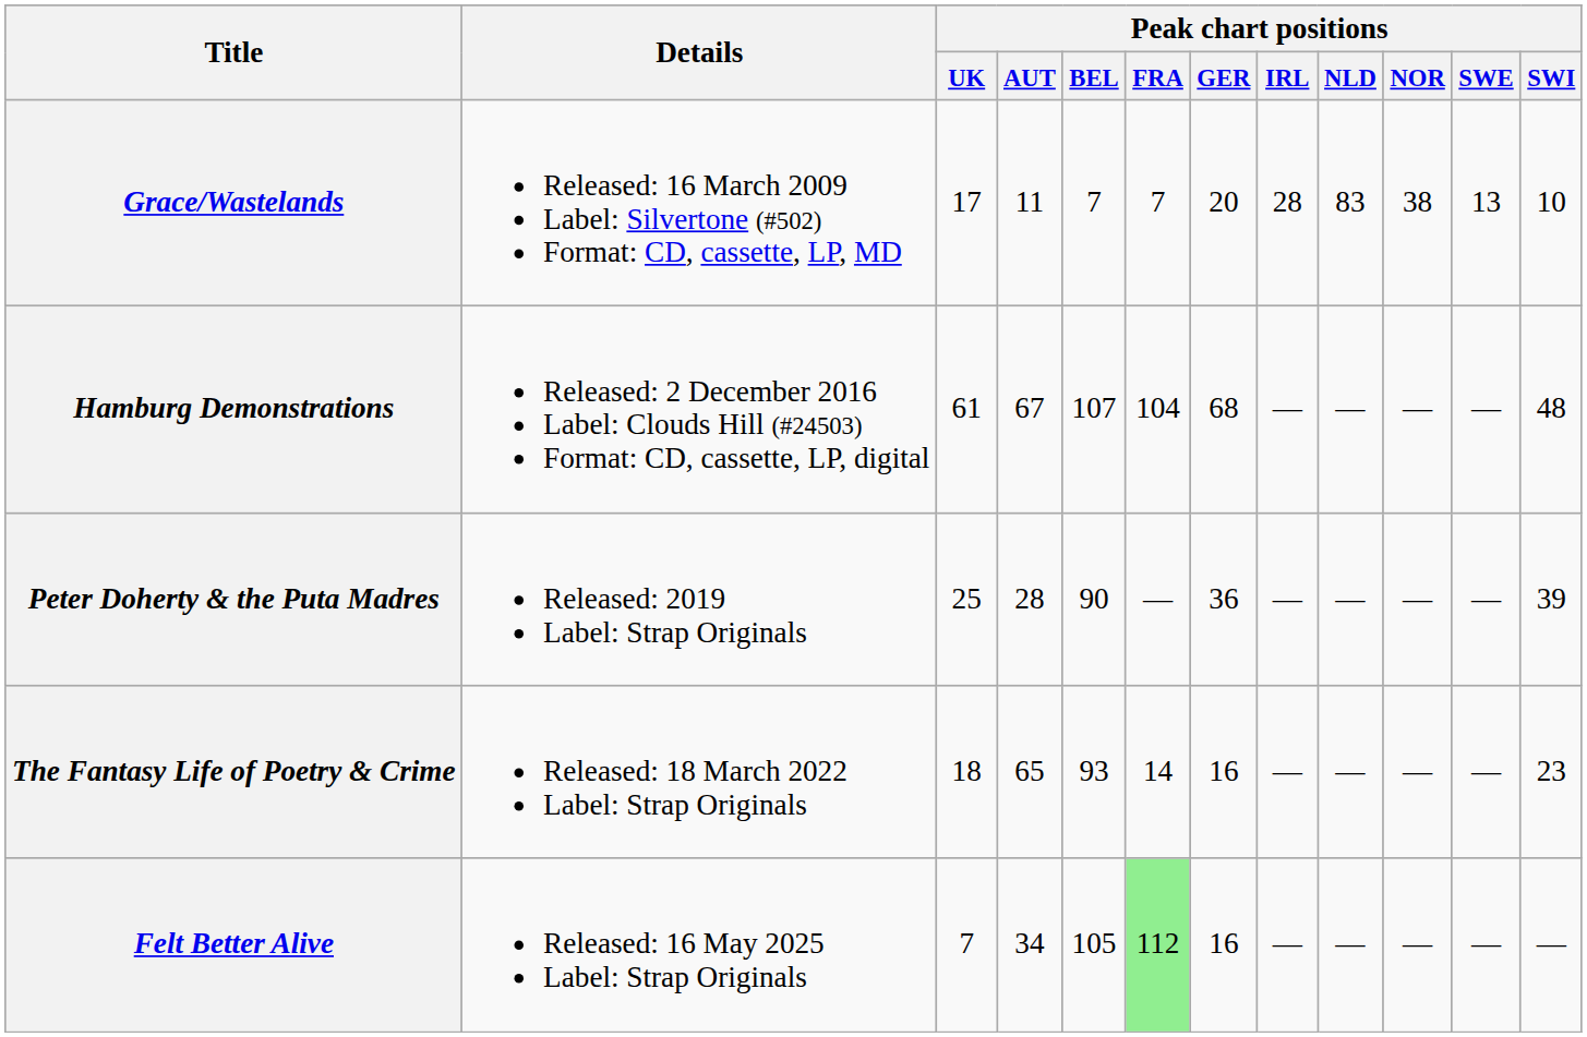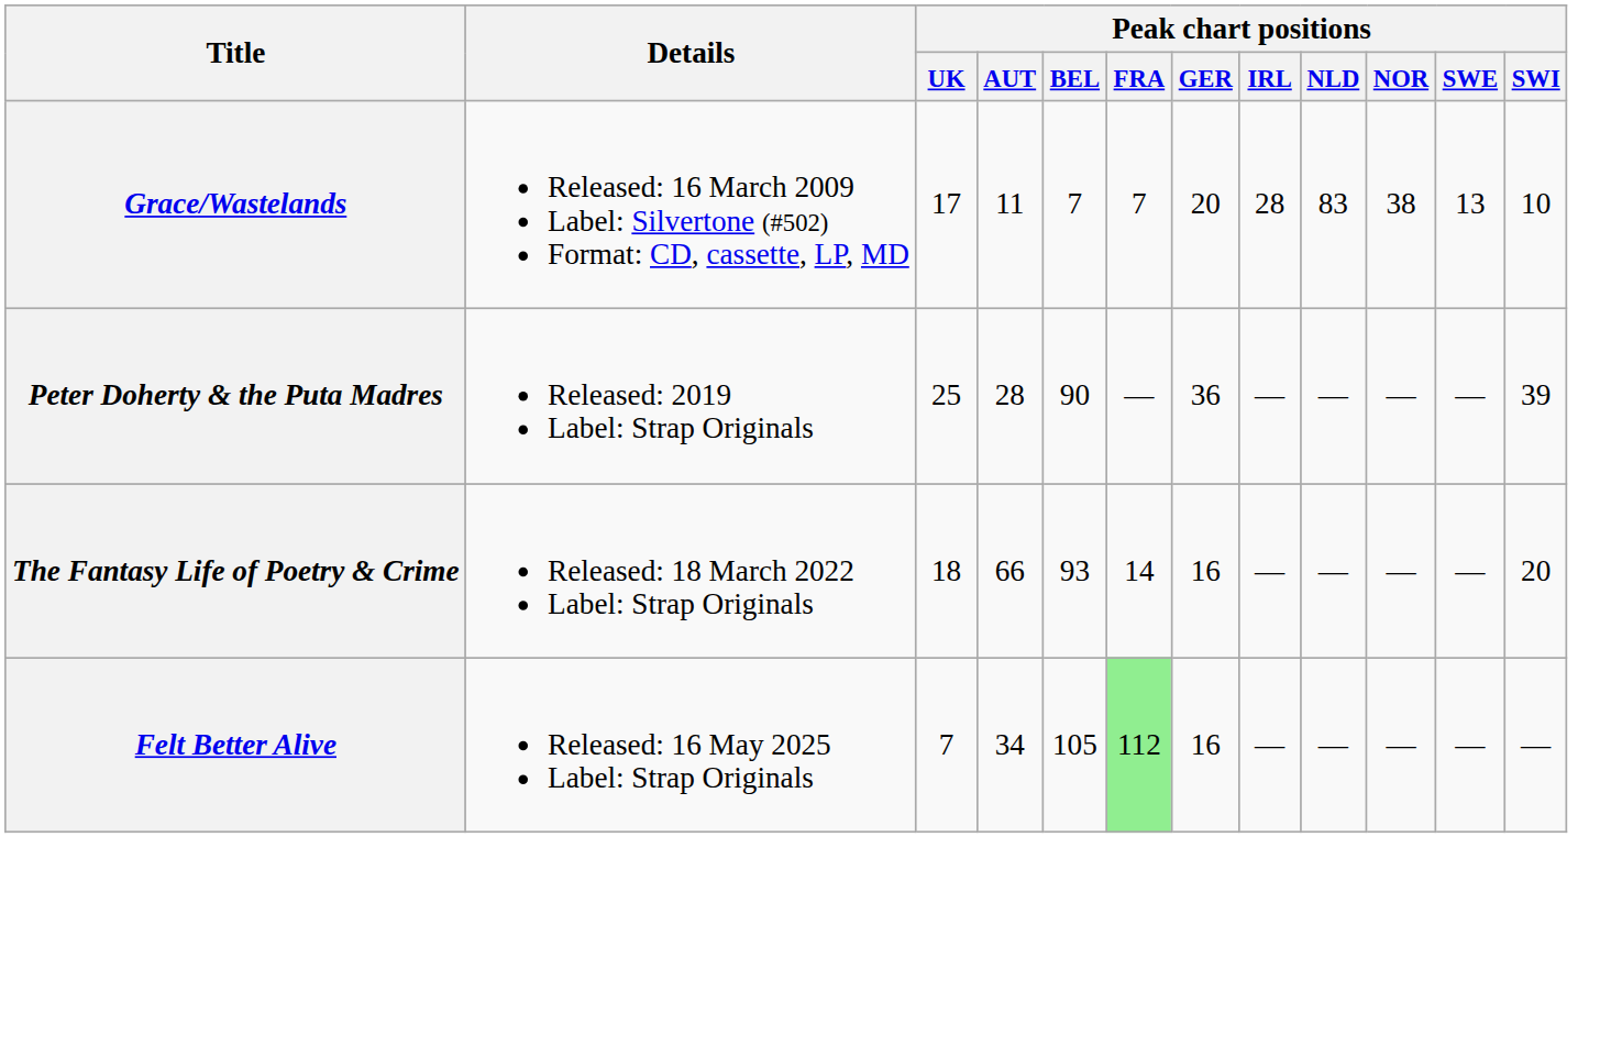- row: Hamburg Demonstrations | Released: 2 December 2016 Label: Clouds Hill (#24503) Format: CD, cassette, LP, digital | 61 | 67 | 107 | 104 | 68 | — | — | — | — | 48
The Fantasy Life of Poetry & Crime | Peak chart positions / AUT: 65 -> 66
The Fantasy Life of Poetry & Crime | Peak chart positions / SWI: 23 -> 20
